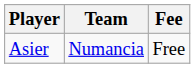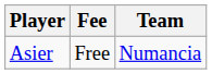columns swapped: Team <-> Fee
